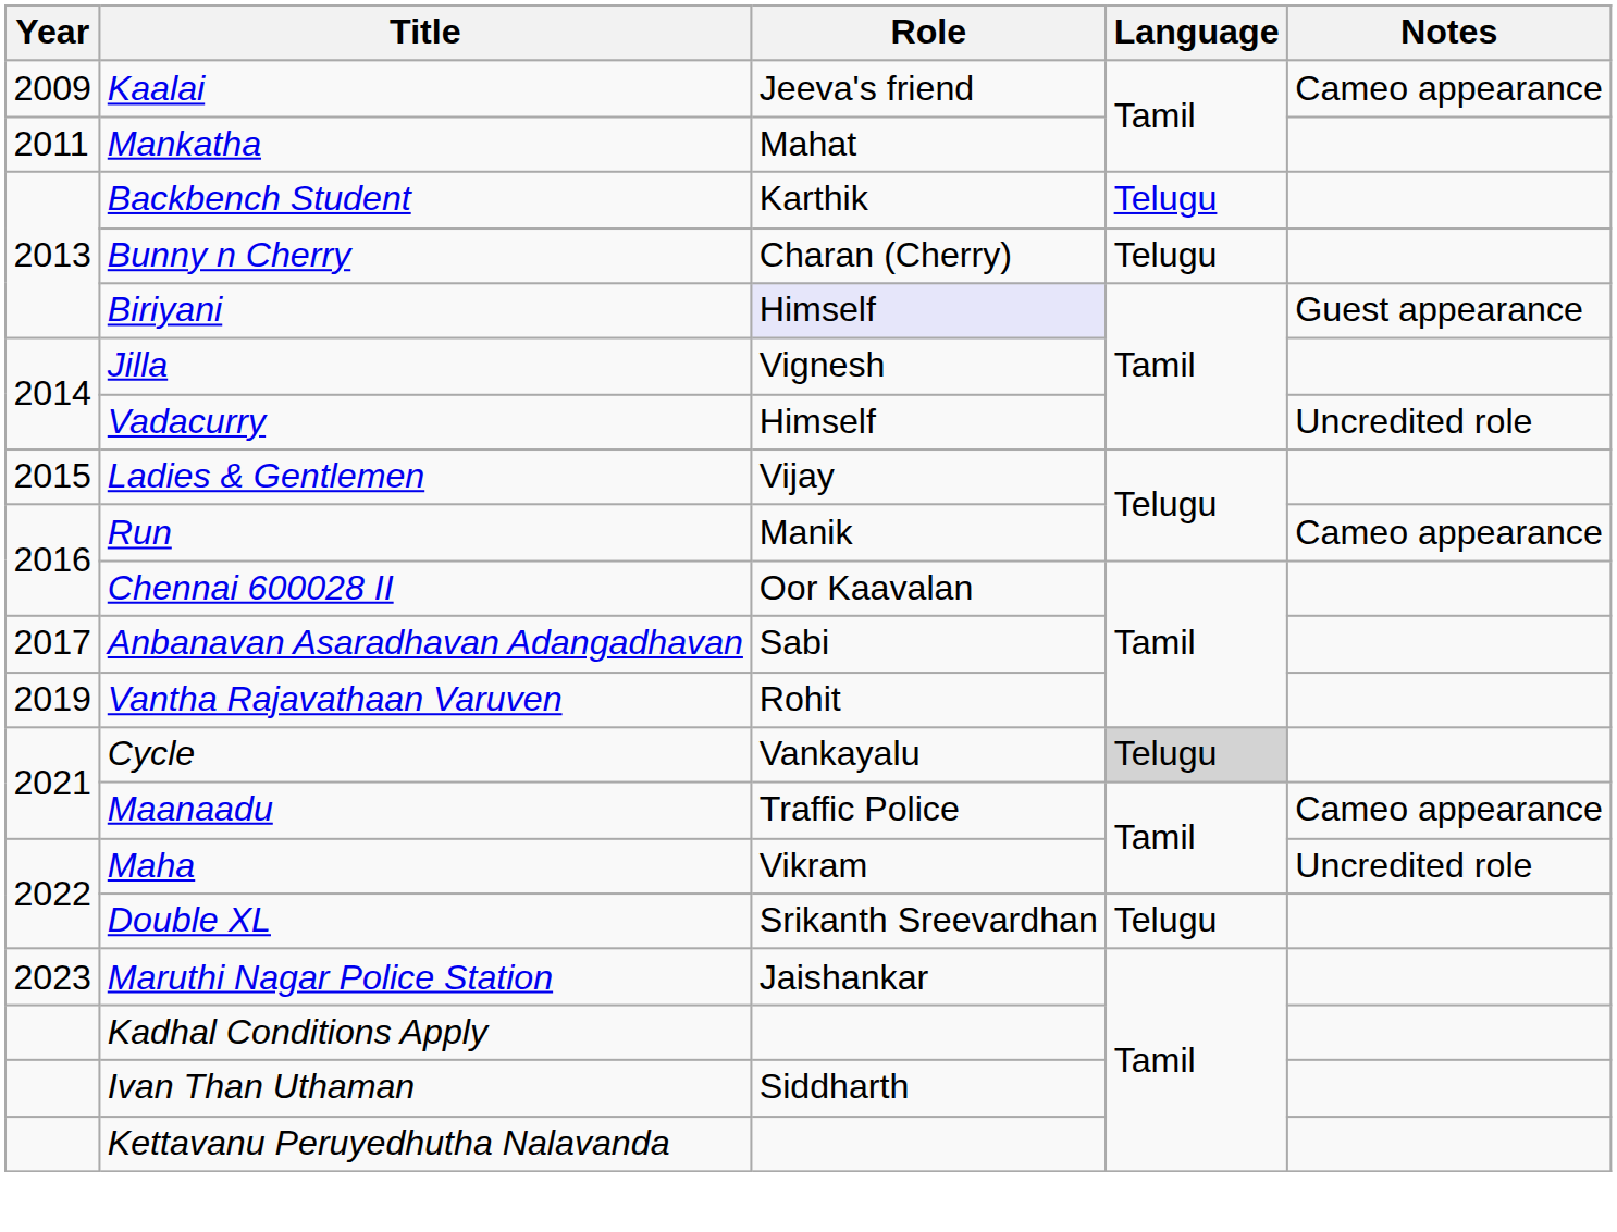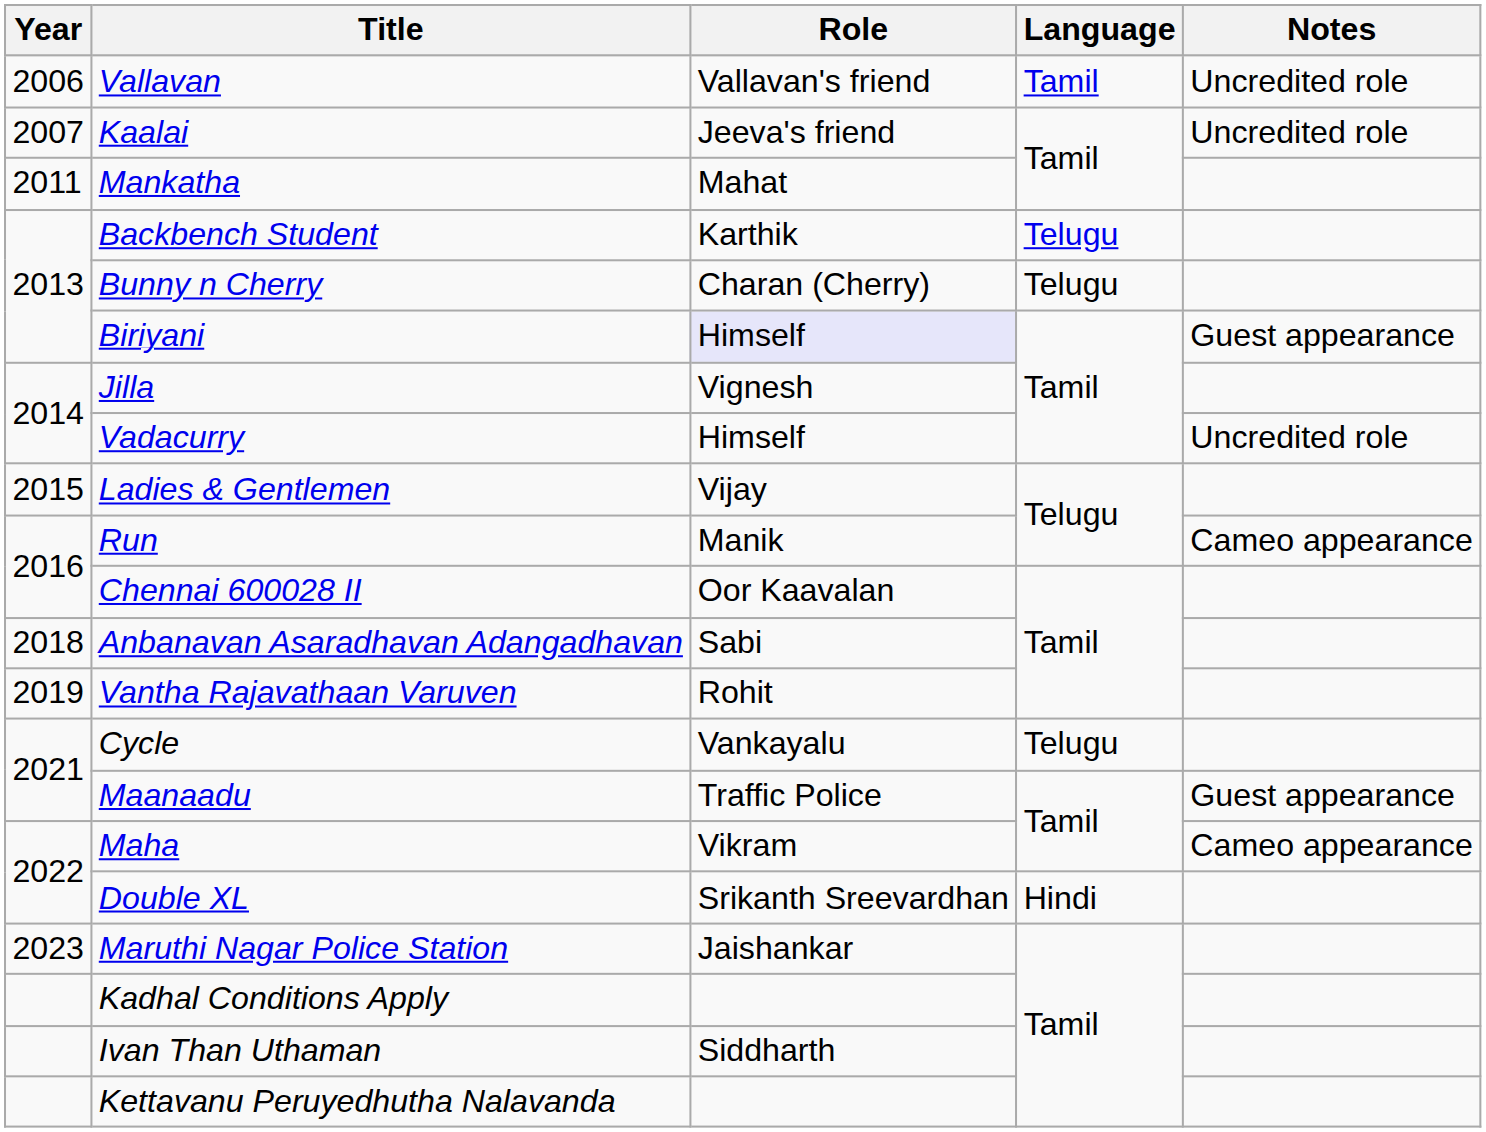+ row: 2006 | Vallavan | Vallavan's friend | Tamil | Uncredited role
Kaalai | Year: 2009 -> 2007
Kaalai | Notes: Cameo appearance -> Uncredited role
Anbanavan Asaradhavan Adangadhavan | Year: 2017 -> 2018
Cycle | Language: lightgrey background -> no background
Maanaadu | Notes: Cameo appearance -> Guest appearance
Maha | Notes: Uncredited role -> Cameo appearance
Double XL | Language: Telugu -> Hindi
